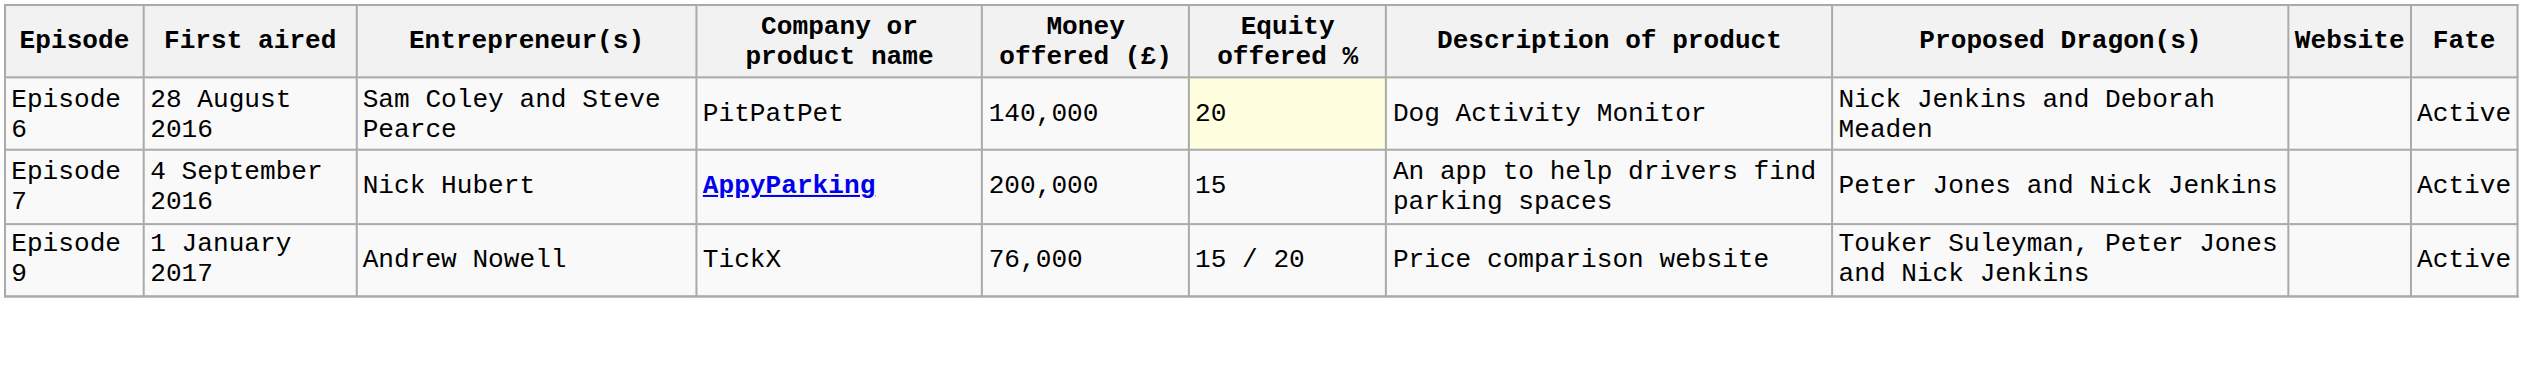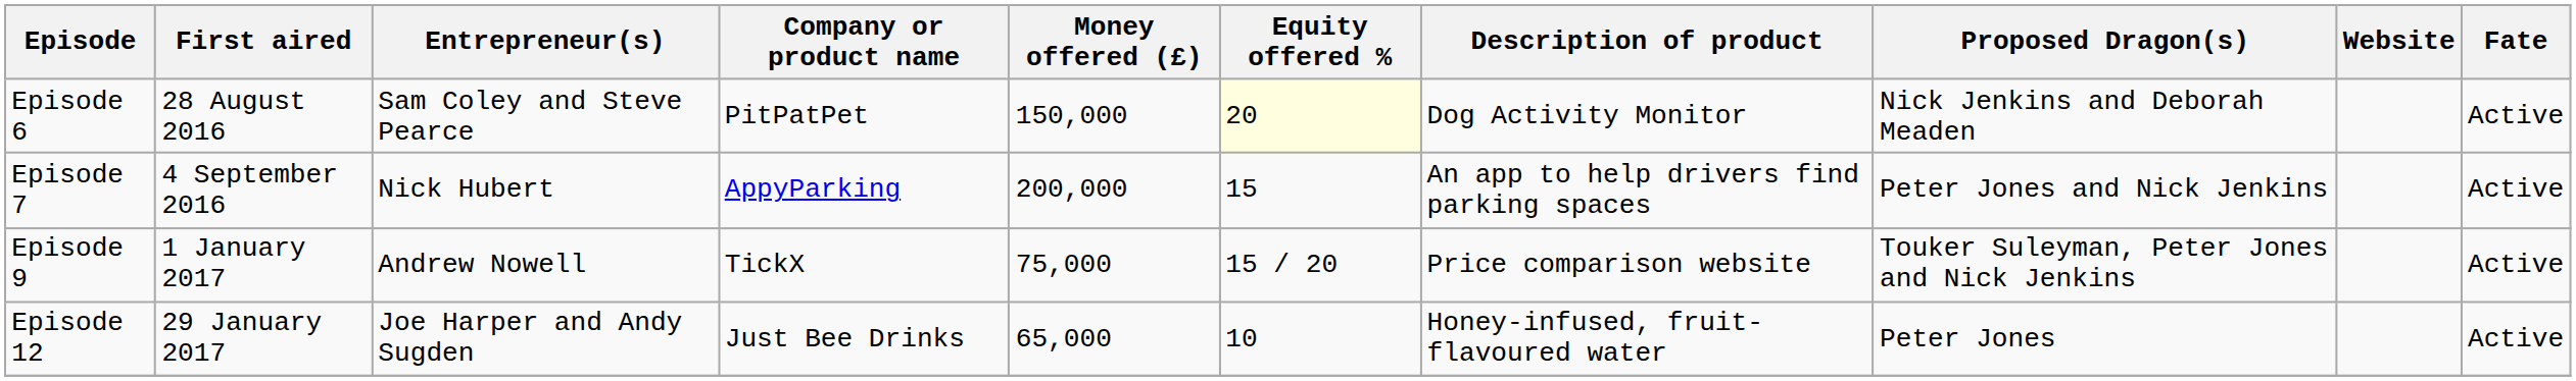Episode 6 | Money offered (£): 140,000 -> 150,000
Episode 7 | Company or product name: bold -> normal
Episode 9 | Money offered (£): 76,000 -> 75,000
+ row: Episode 12 | 29 January 2017 | Joe Harper and Andy Sugden | Just Bee Drinks | 65,000 | 10 | Honey-infused, fruit-flavoured water | Peter Jones | Active
